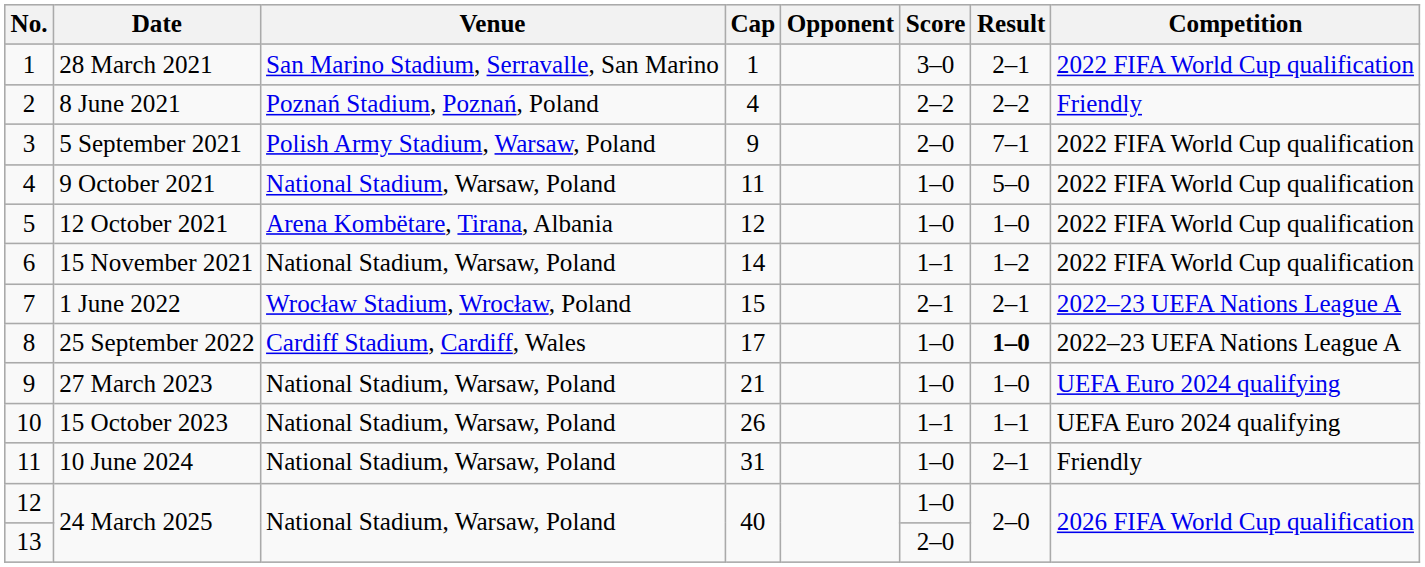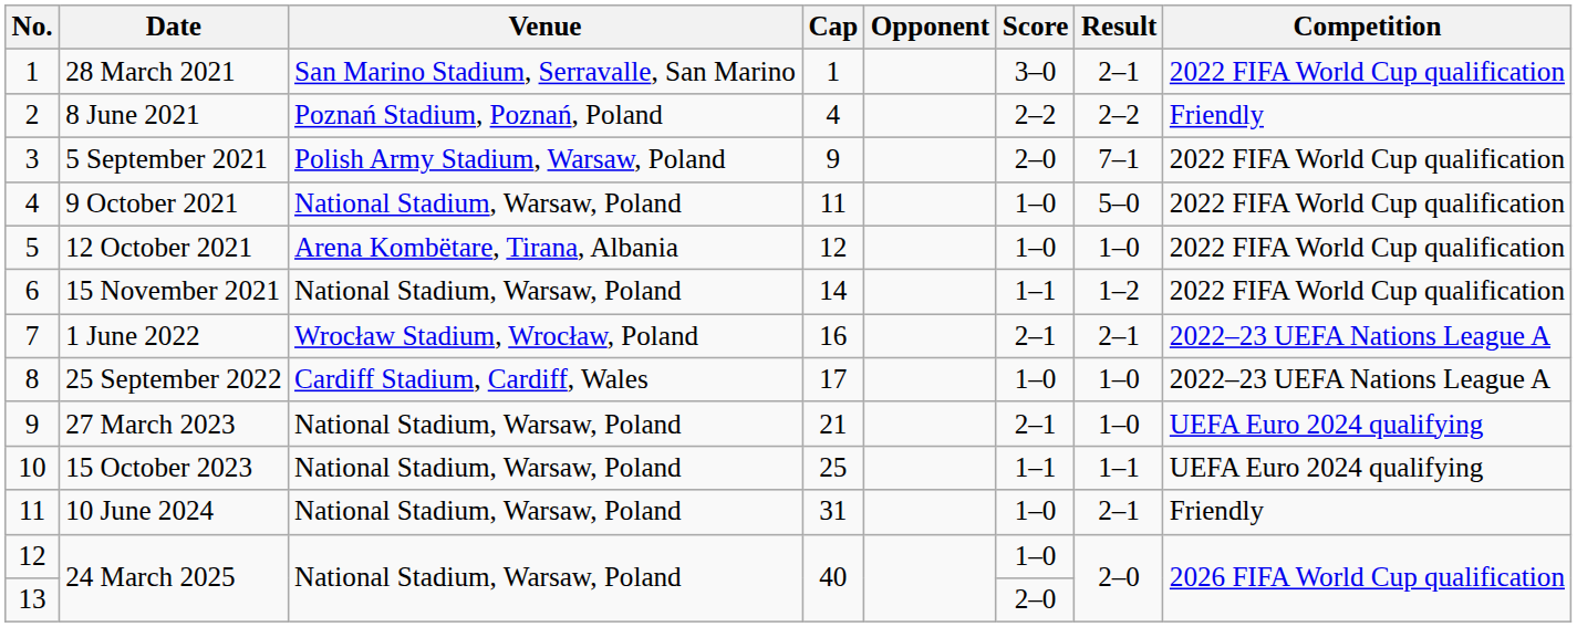1 June 2022 | Cap: 15 -> 16
25 September 2022 | Result: bold -> normal
27 March 2023 | Score: 1–0 -> 2–1
15 October 2023 | Cap: 26 -> 25
